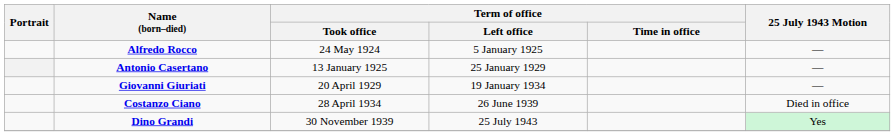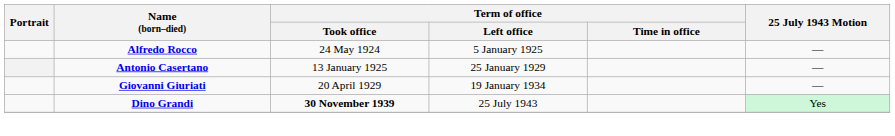- row: Costanzo Ciano | 28 April 1934 | 26 June 1939 | Died in office
Dino Grandi | Term of office / Took office: normal -> bold
